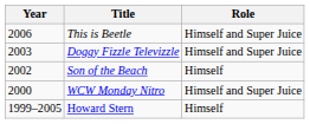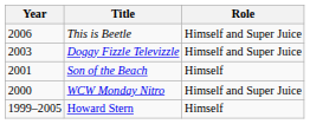Son of the Beach | Year: 2002 -> 2001
